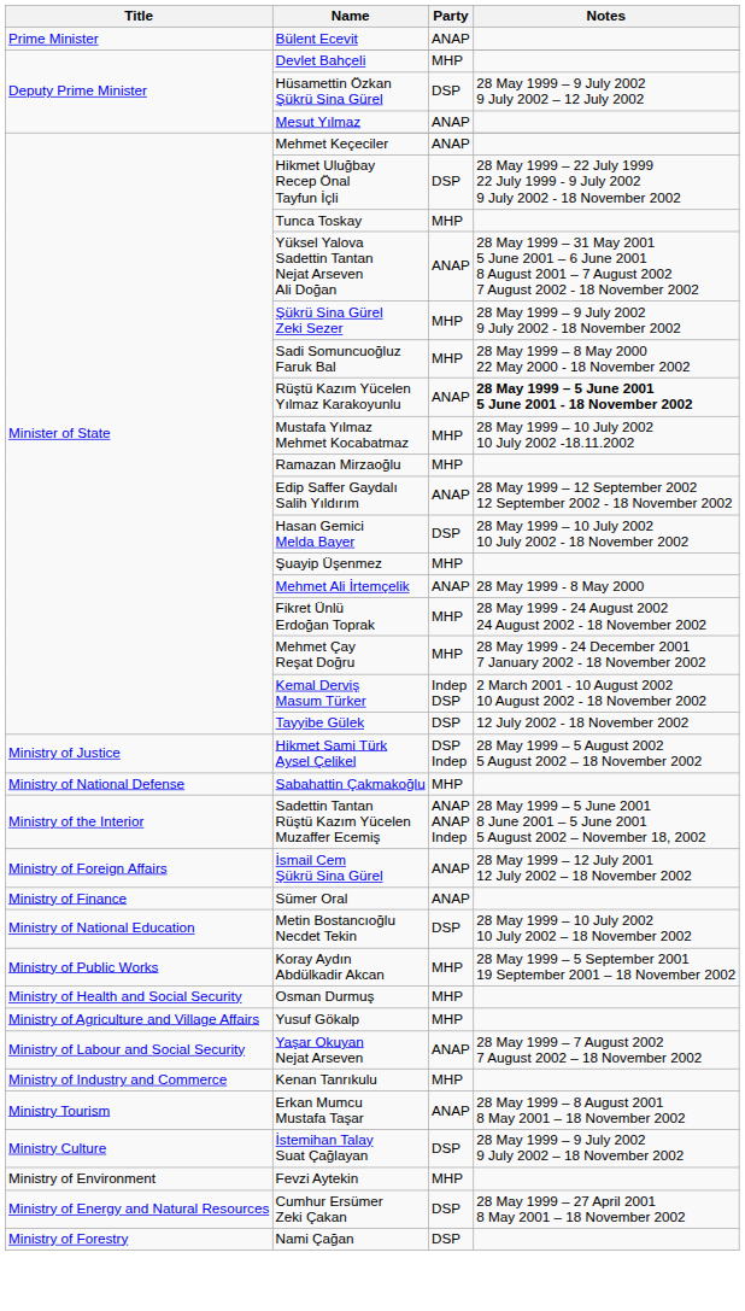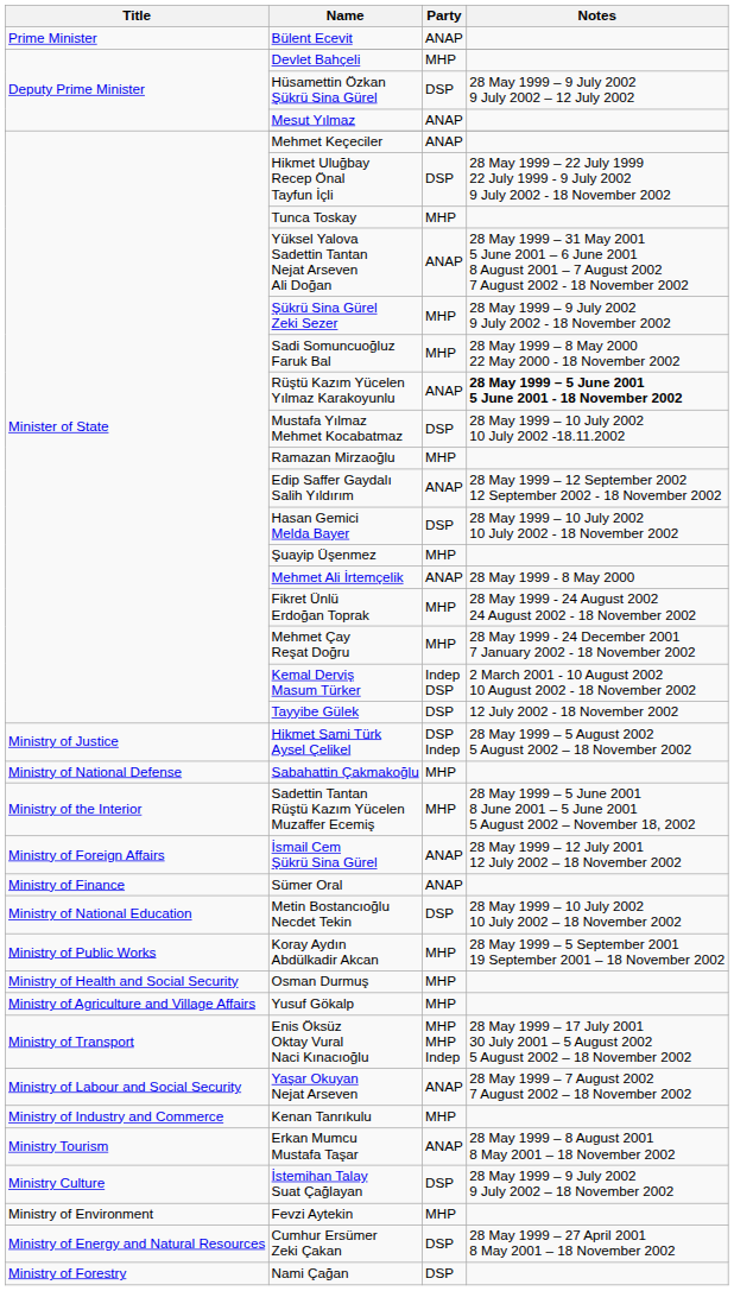Mustafa Yılmaz Mehmet Kocabatmaz | Party: MHP -> DSP
Sadettin Tantan Rüştü Kazım Yücelen Muzaffer Ecemiş | Party: ANAP ANAP Indep -> MHP
+ row: Ministry of Transport | Enis Öksüz Oktay Vural Naci Kınacıoğlu | MHP MHP Indep | 28 May 1999 – 17 July 2001 30 July 2001 – 5 August 2002 5 August 2002 – 18 November 2002
